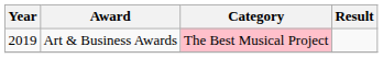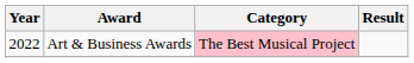Art & Business Awards | Year: 2019 -> 2022
